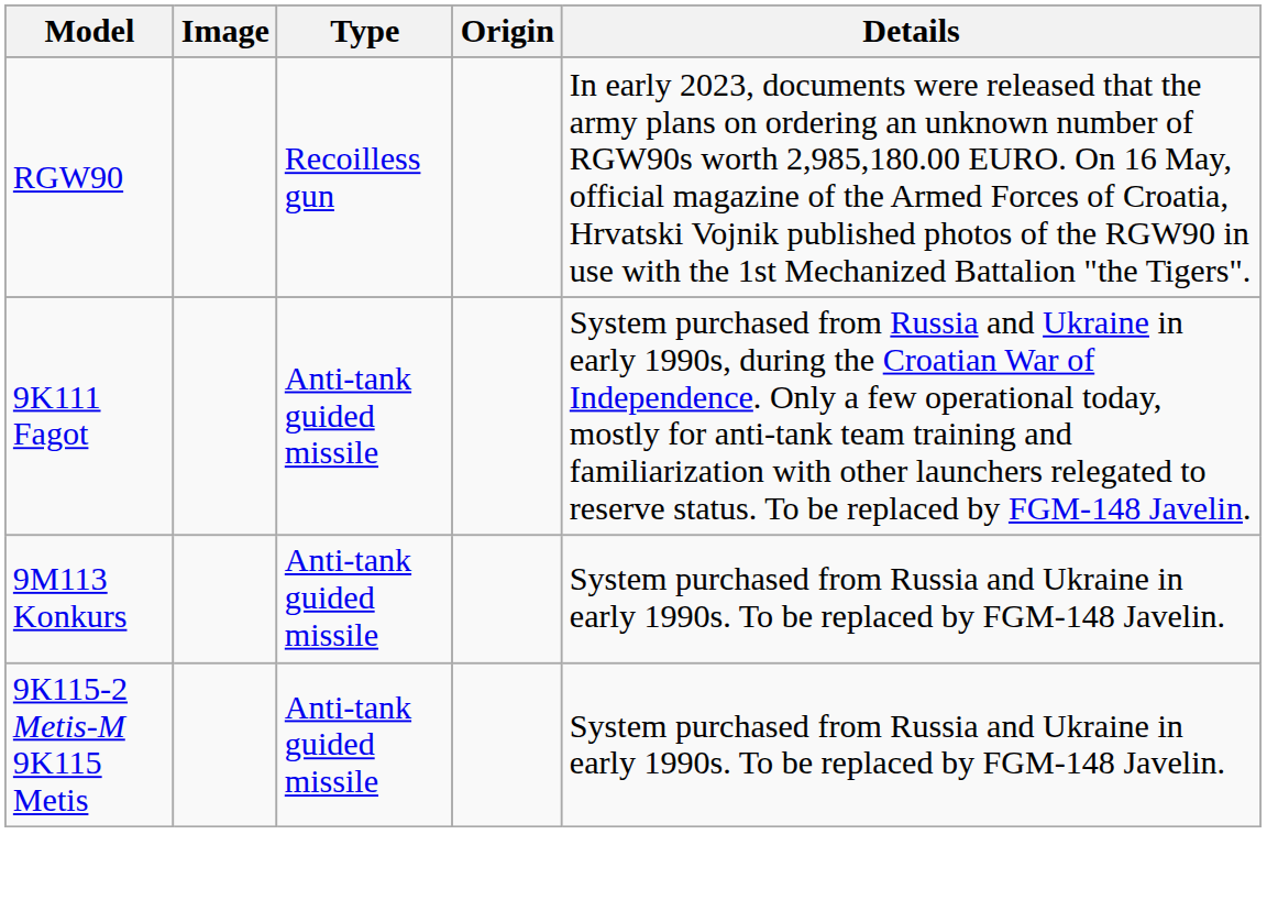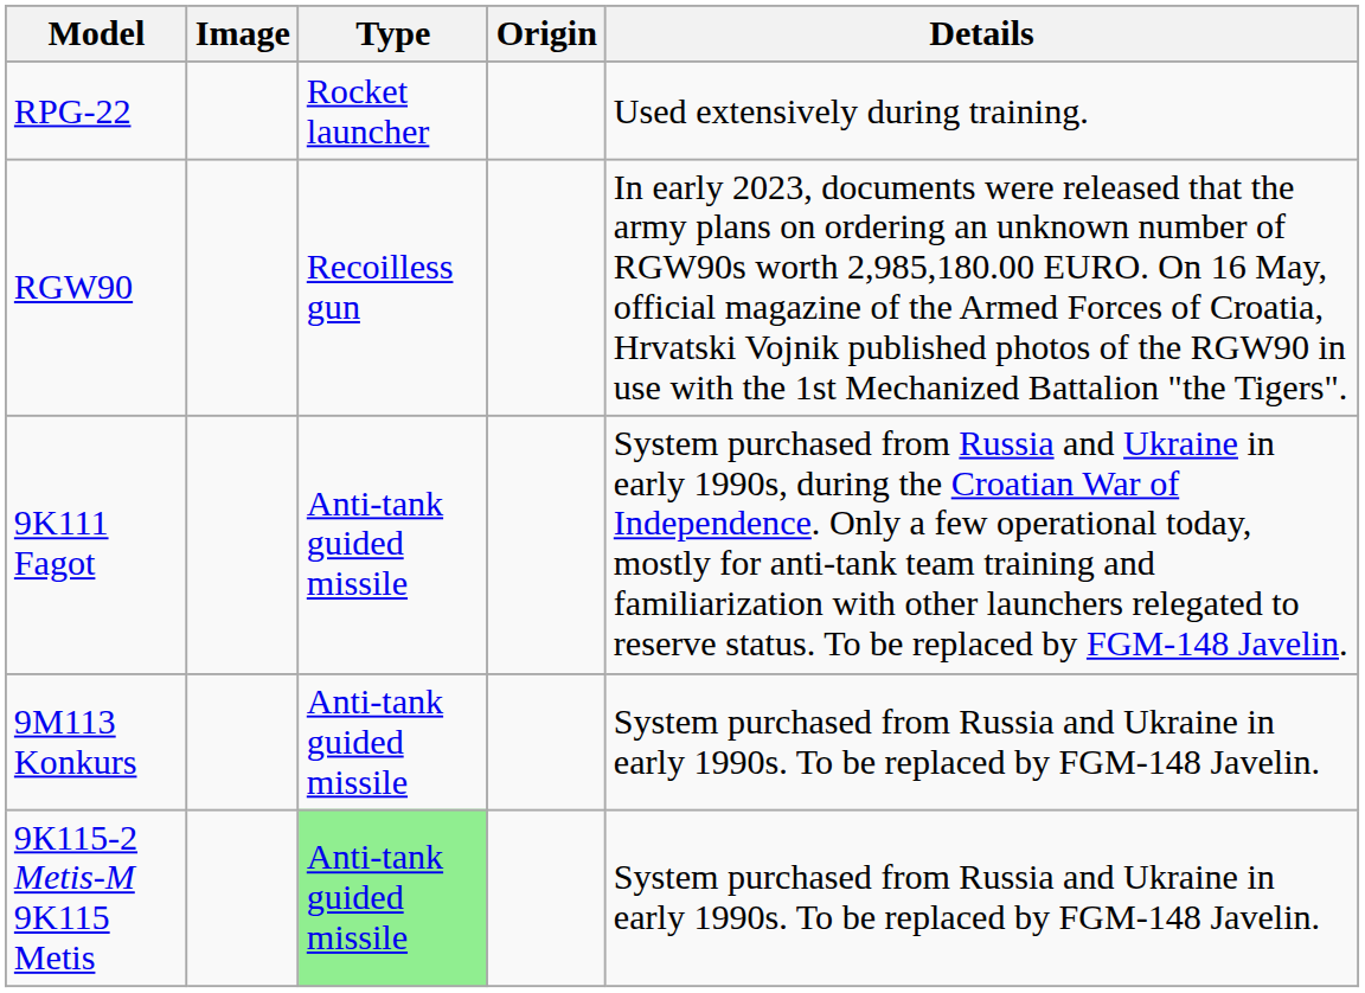+ row: RPG-22 | Rocket launcher | Used extensively during training.
9К115-2 Metis-M 9K115 Metis | Type: no background -> lightgreen background
